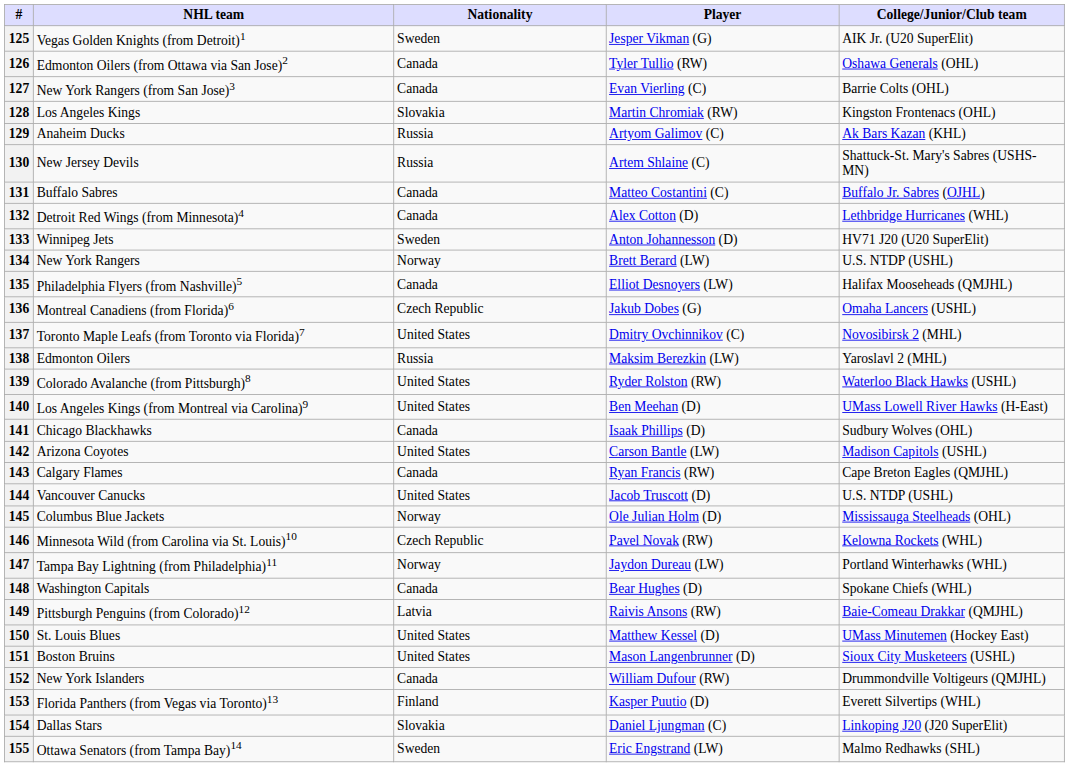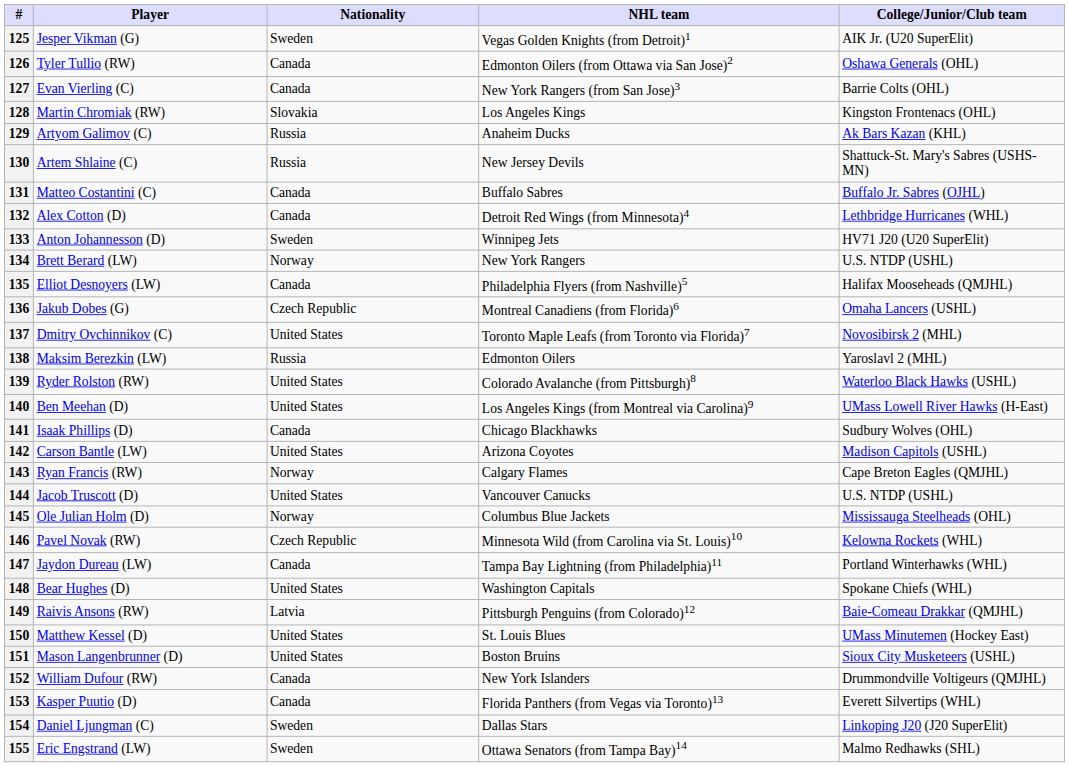columns swapped: Player <-> NHL team
143 | Nationality: Canada -> Norway
147 | Nationality: Norway -> Canada
148 | Nationality: Canada -> United States
153 | Nationality: Finland -> Canada
154 | Nationality: Slovakia -> Sweden
